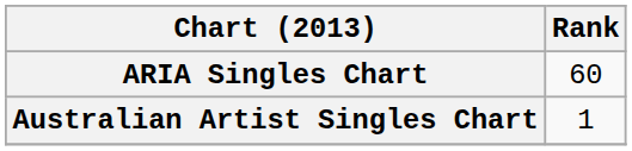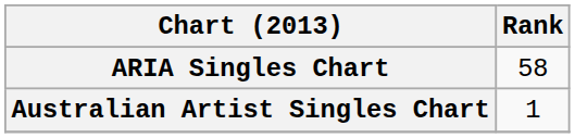ARIA Singles Chart | Rank: 60 -> 58
